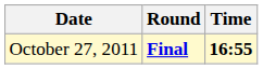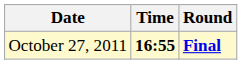columns swapped: Time <-> Round
